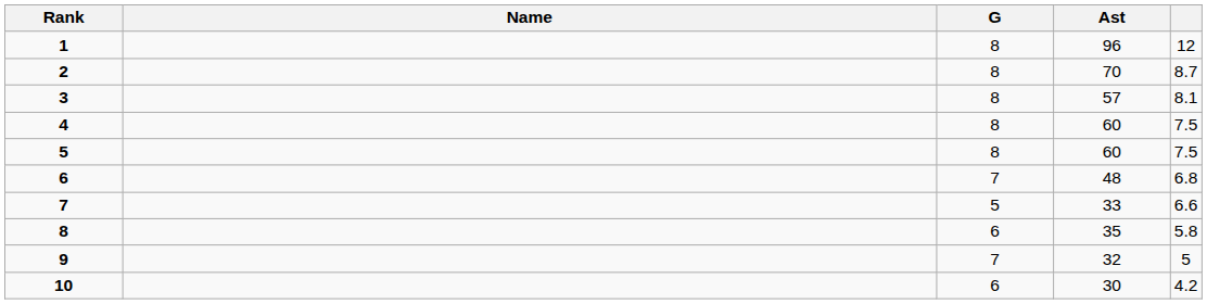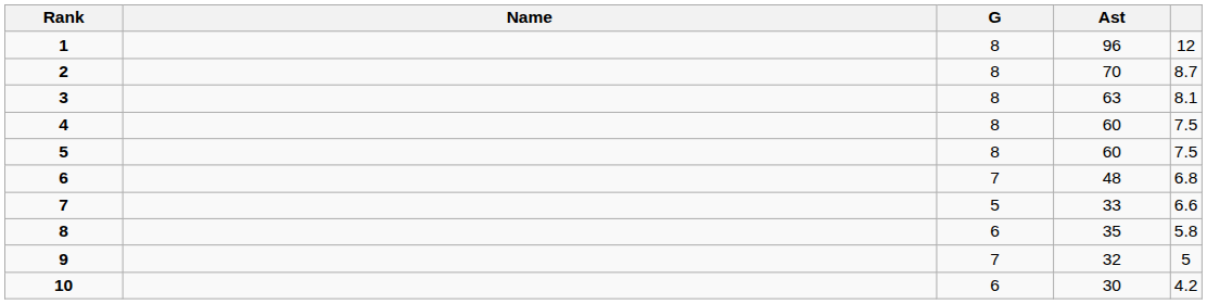3 | Ast: 57 -> 63
